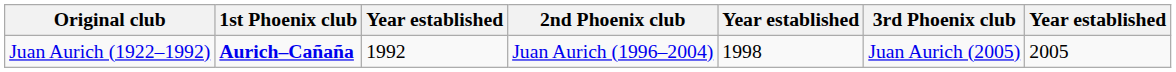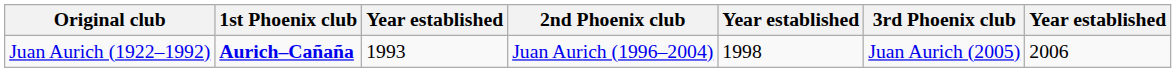Juan Aurich (1922–1992) | column 3: 1992 -> 1993
Juan Aurich (1922–1992) | column 7: 2005 -> 2006
